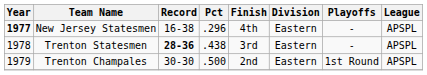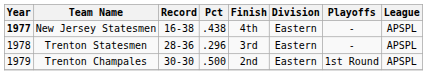New Jersey Statesmen | Pct: .296 -> .438
Trenton Statesmen | Record: bold -> normal
Trenton Statesmen | Pct: .438 -> .296
